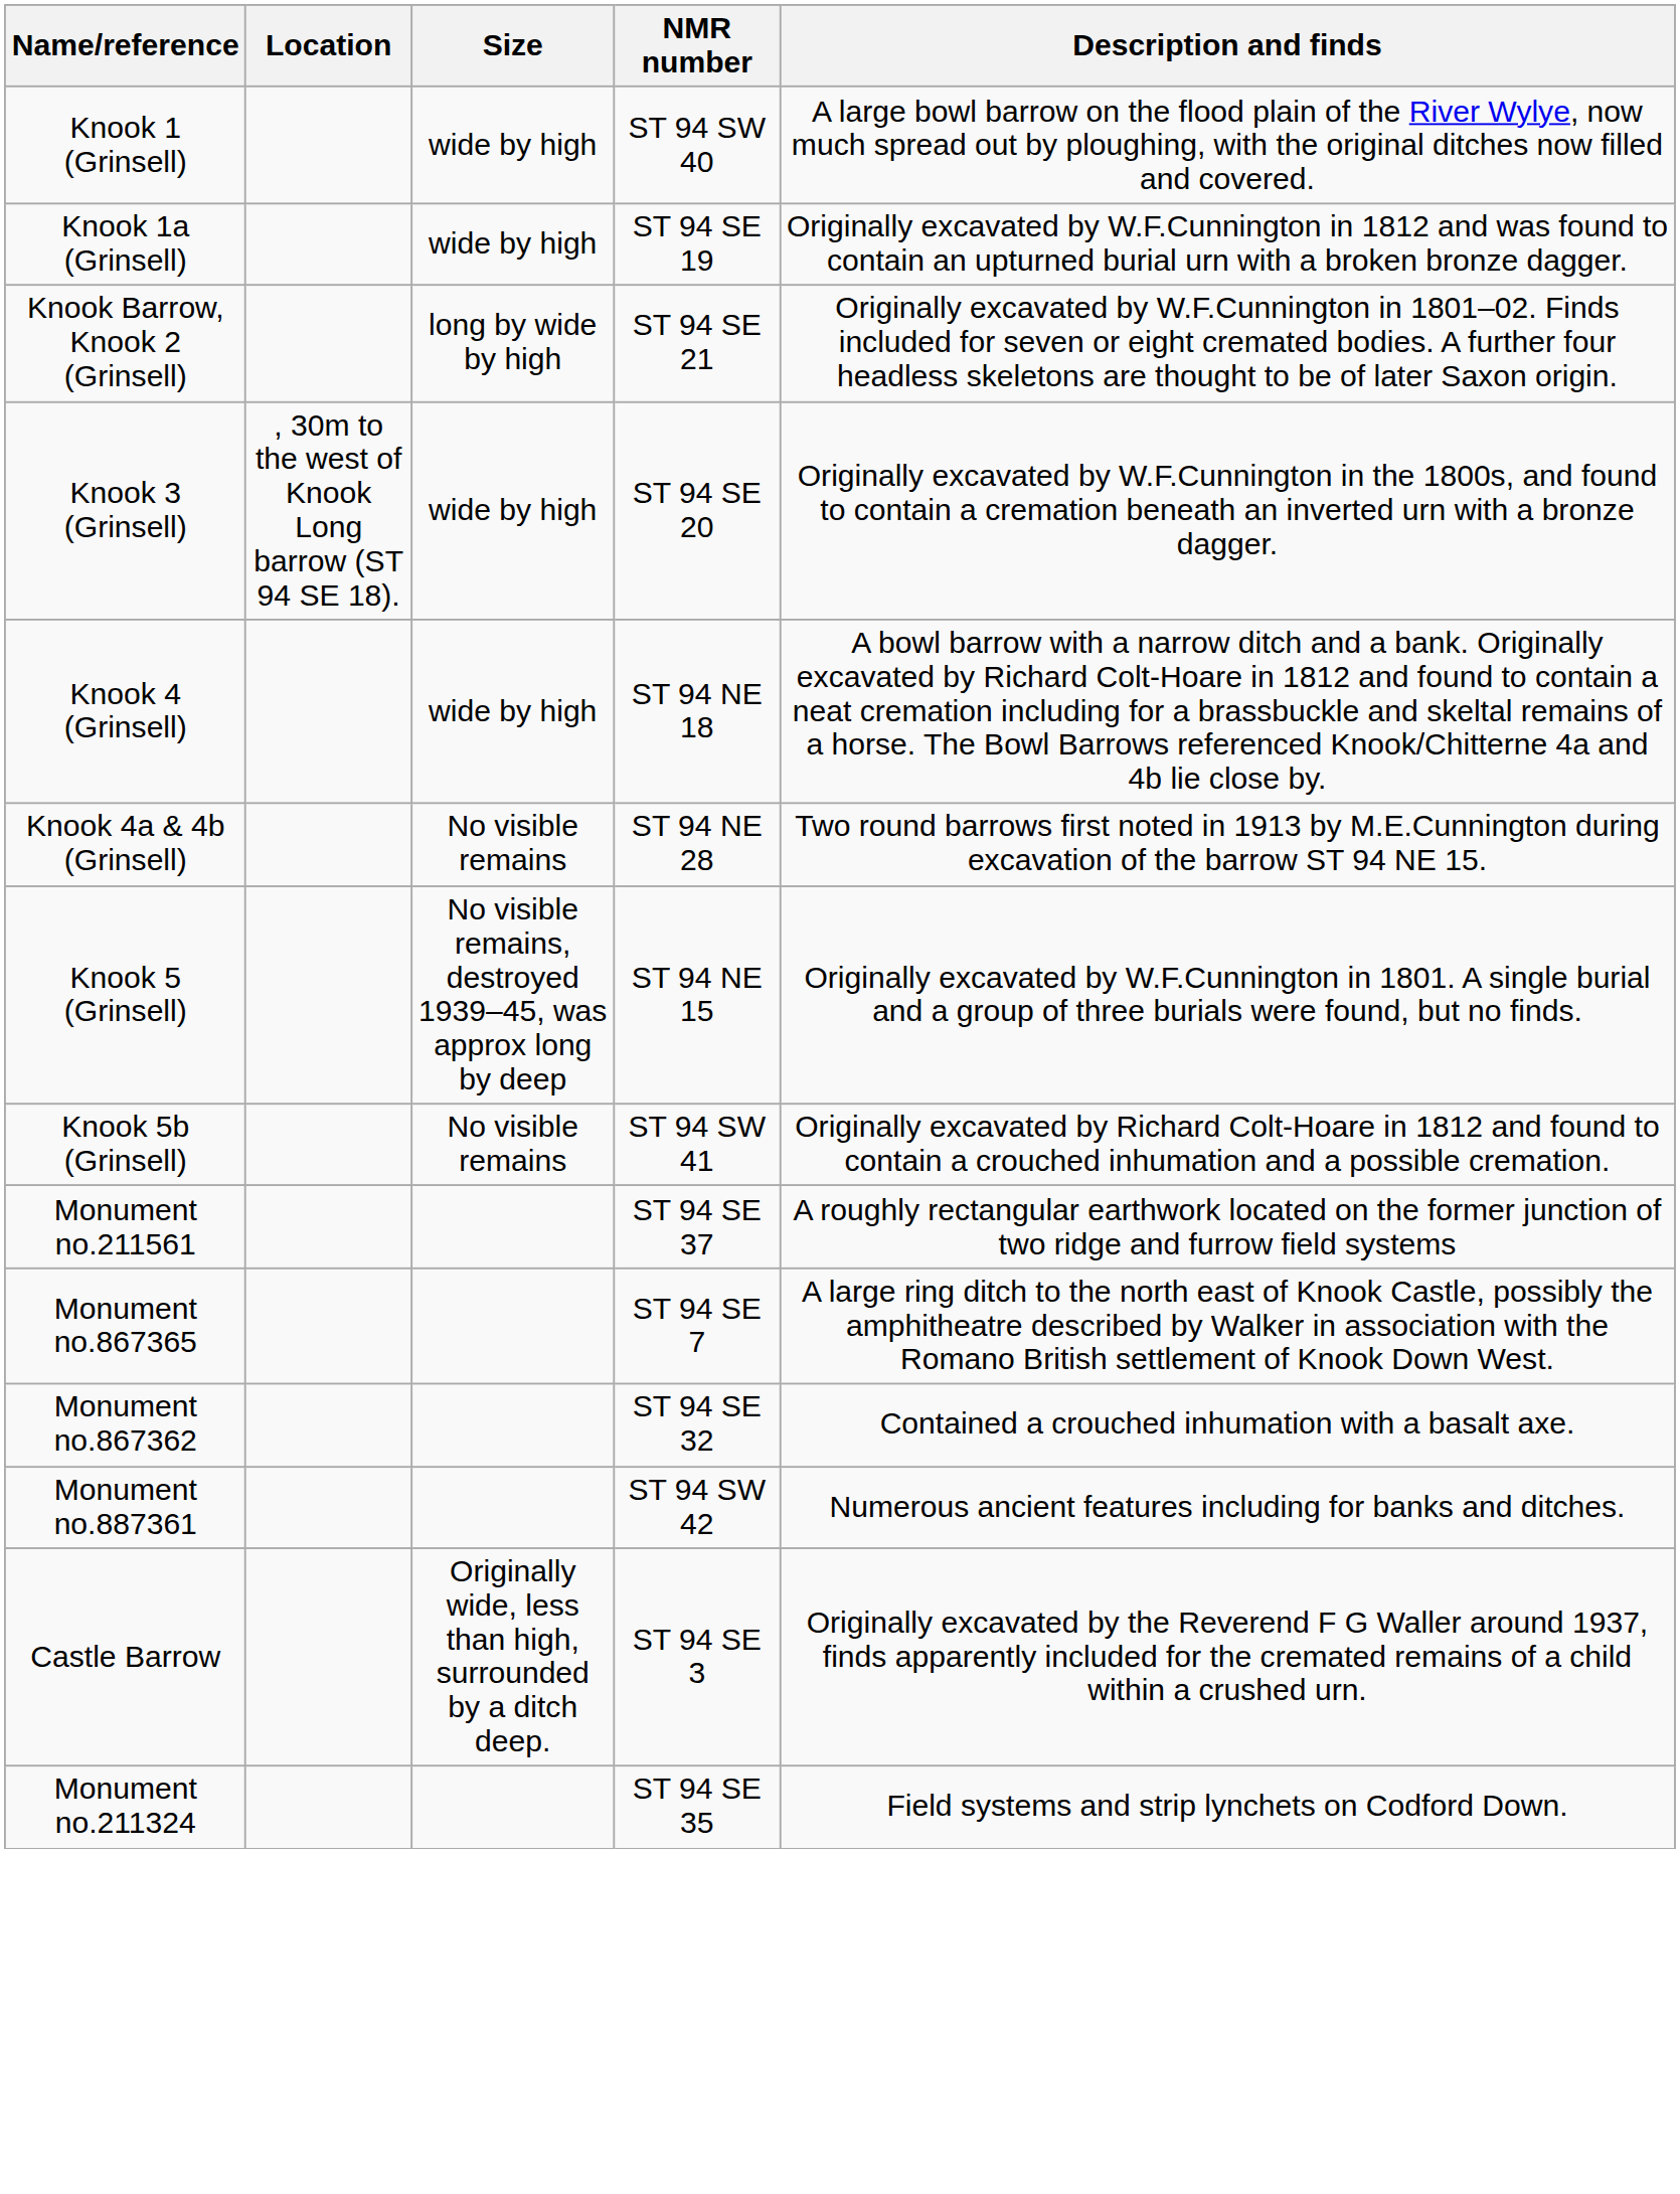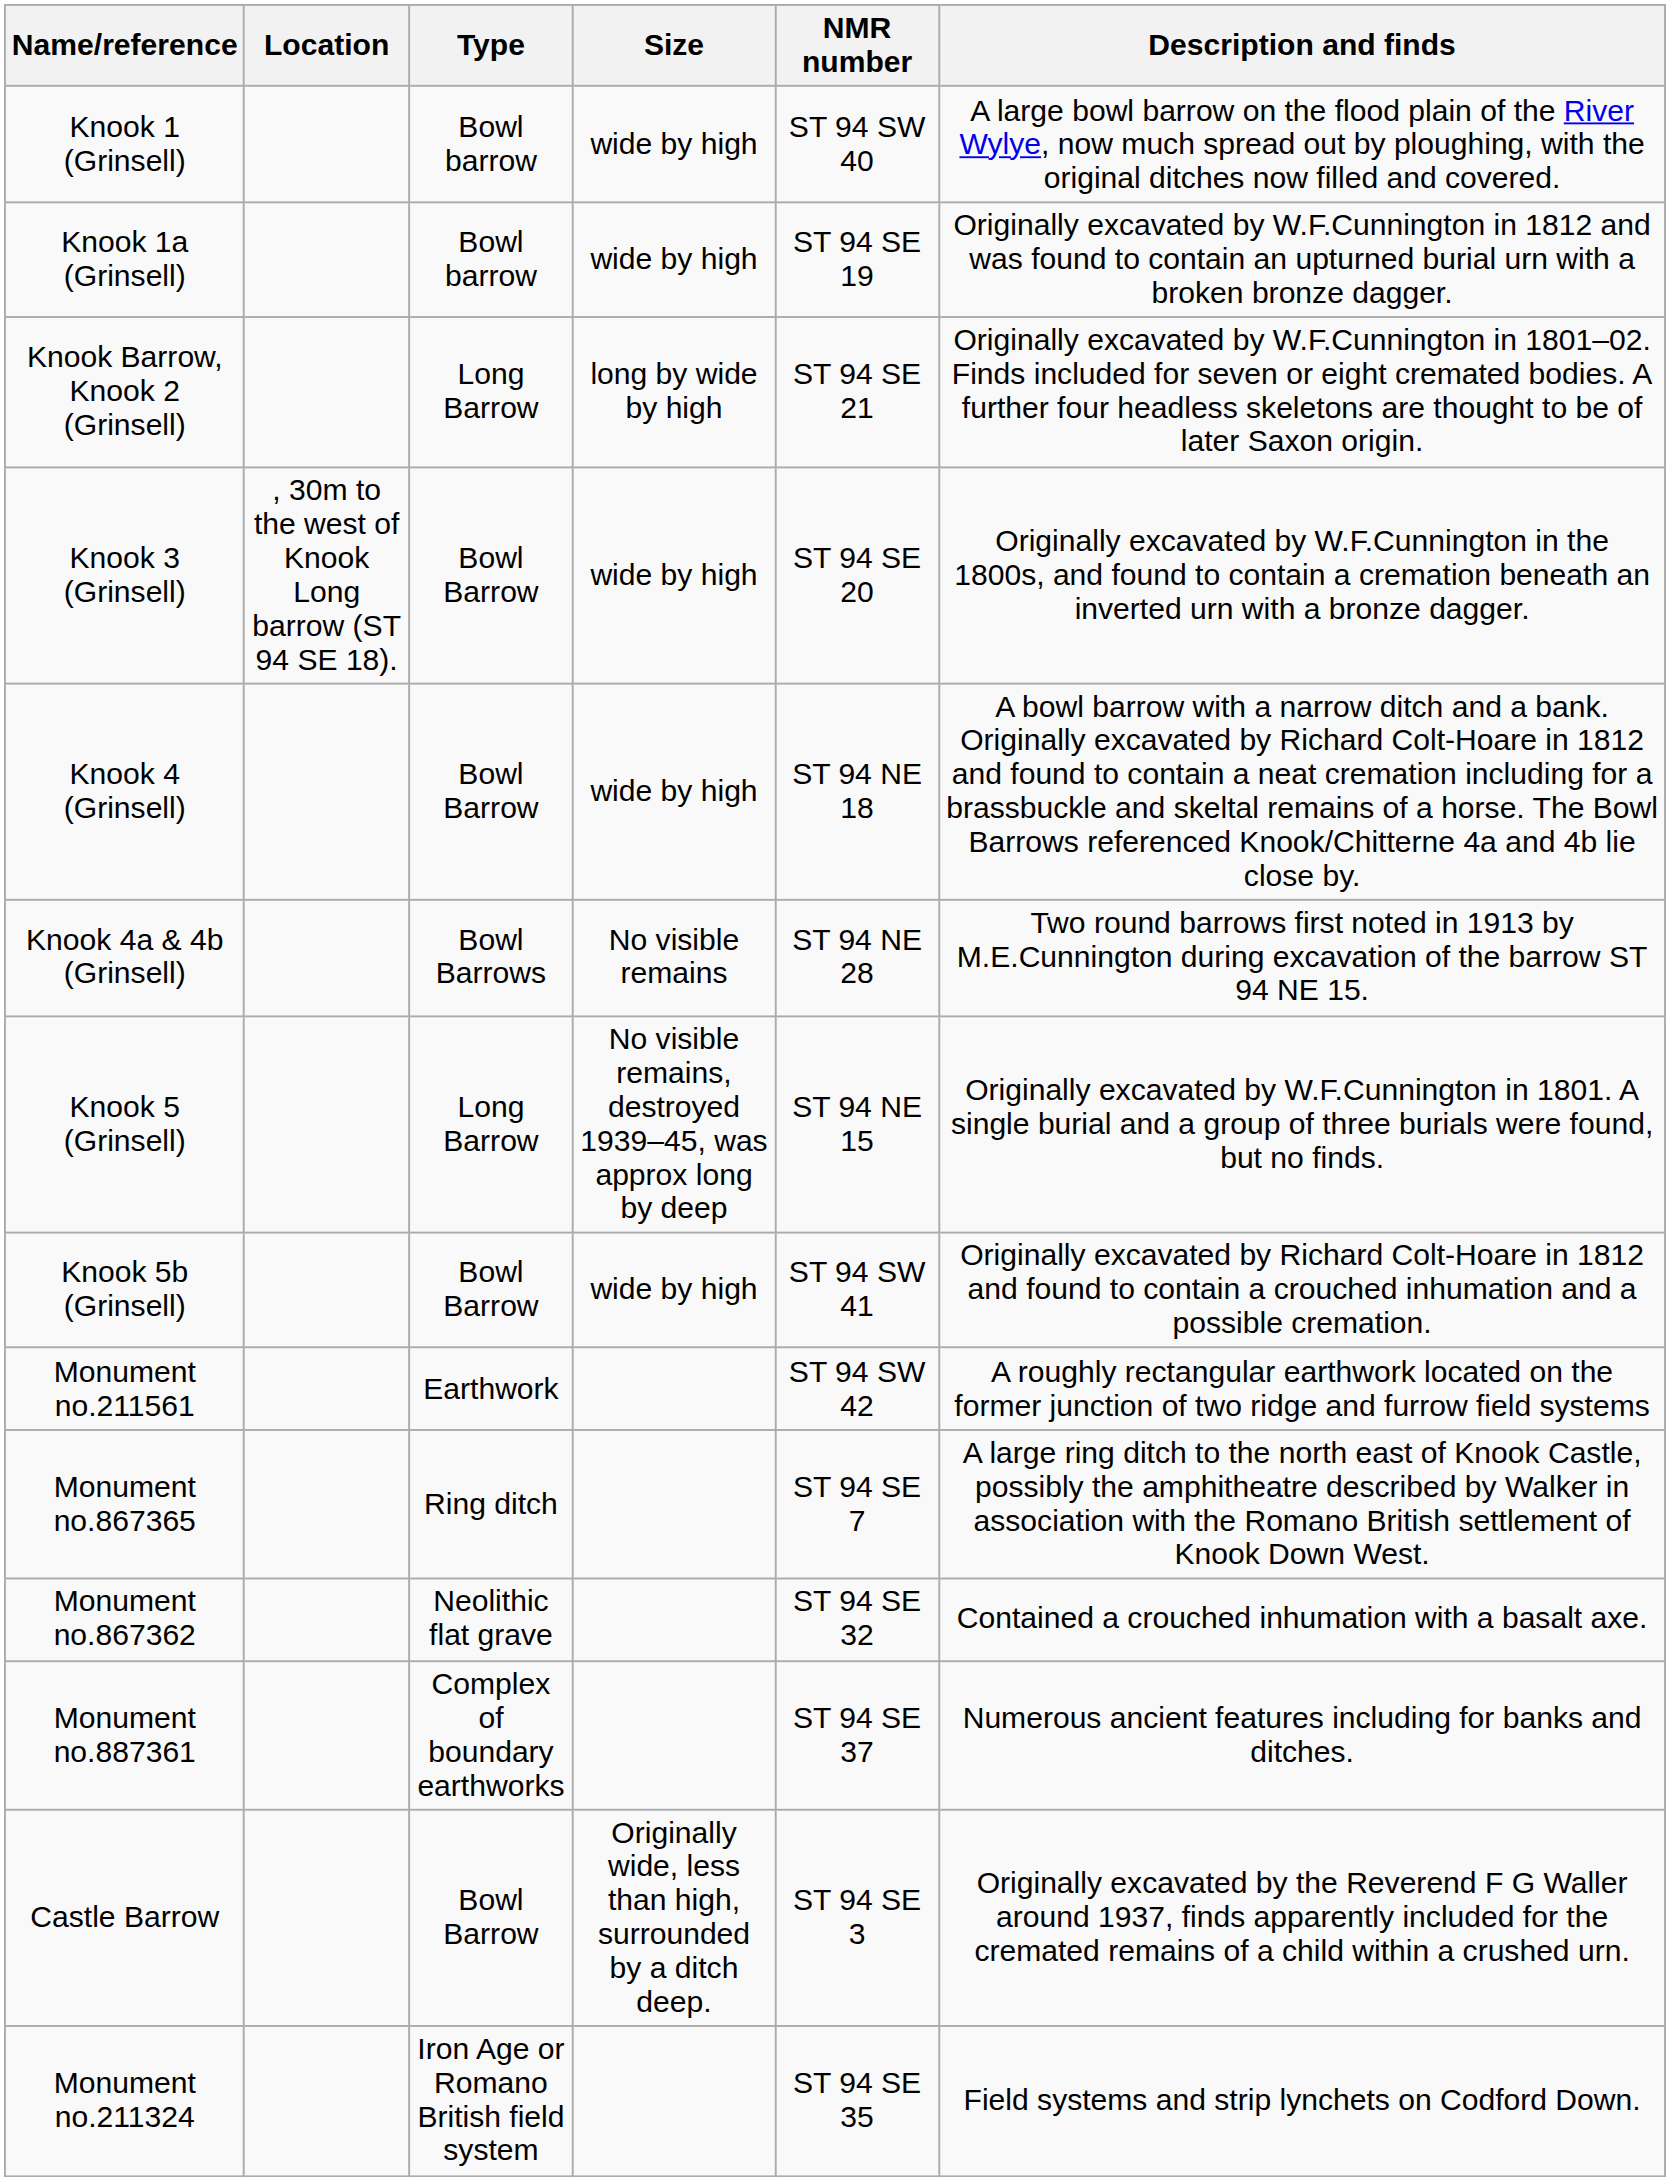+ column: Type | Bowl barrow | Bowl barrow | Long Barrow | Bowl Barrow | Bowl Barrow | Bowl Barrows | Long Barrow | Bowl Barrow | Earthwork | Ring ditch | Neolithic flat grave | Complex of boundary earthworks | Bowl Barrow | Iron Age or Romano British field system
Knook 5b (Grinsell) | Size: No visible remains -> wide by high
Monument no.211561 | NMR number: ST 94 SE 37 -> ST 94 SW 42
Monument no.887361 | NMR number: ST 94 SW 42 -> ST 94 SE 37
